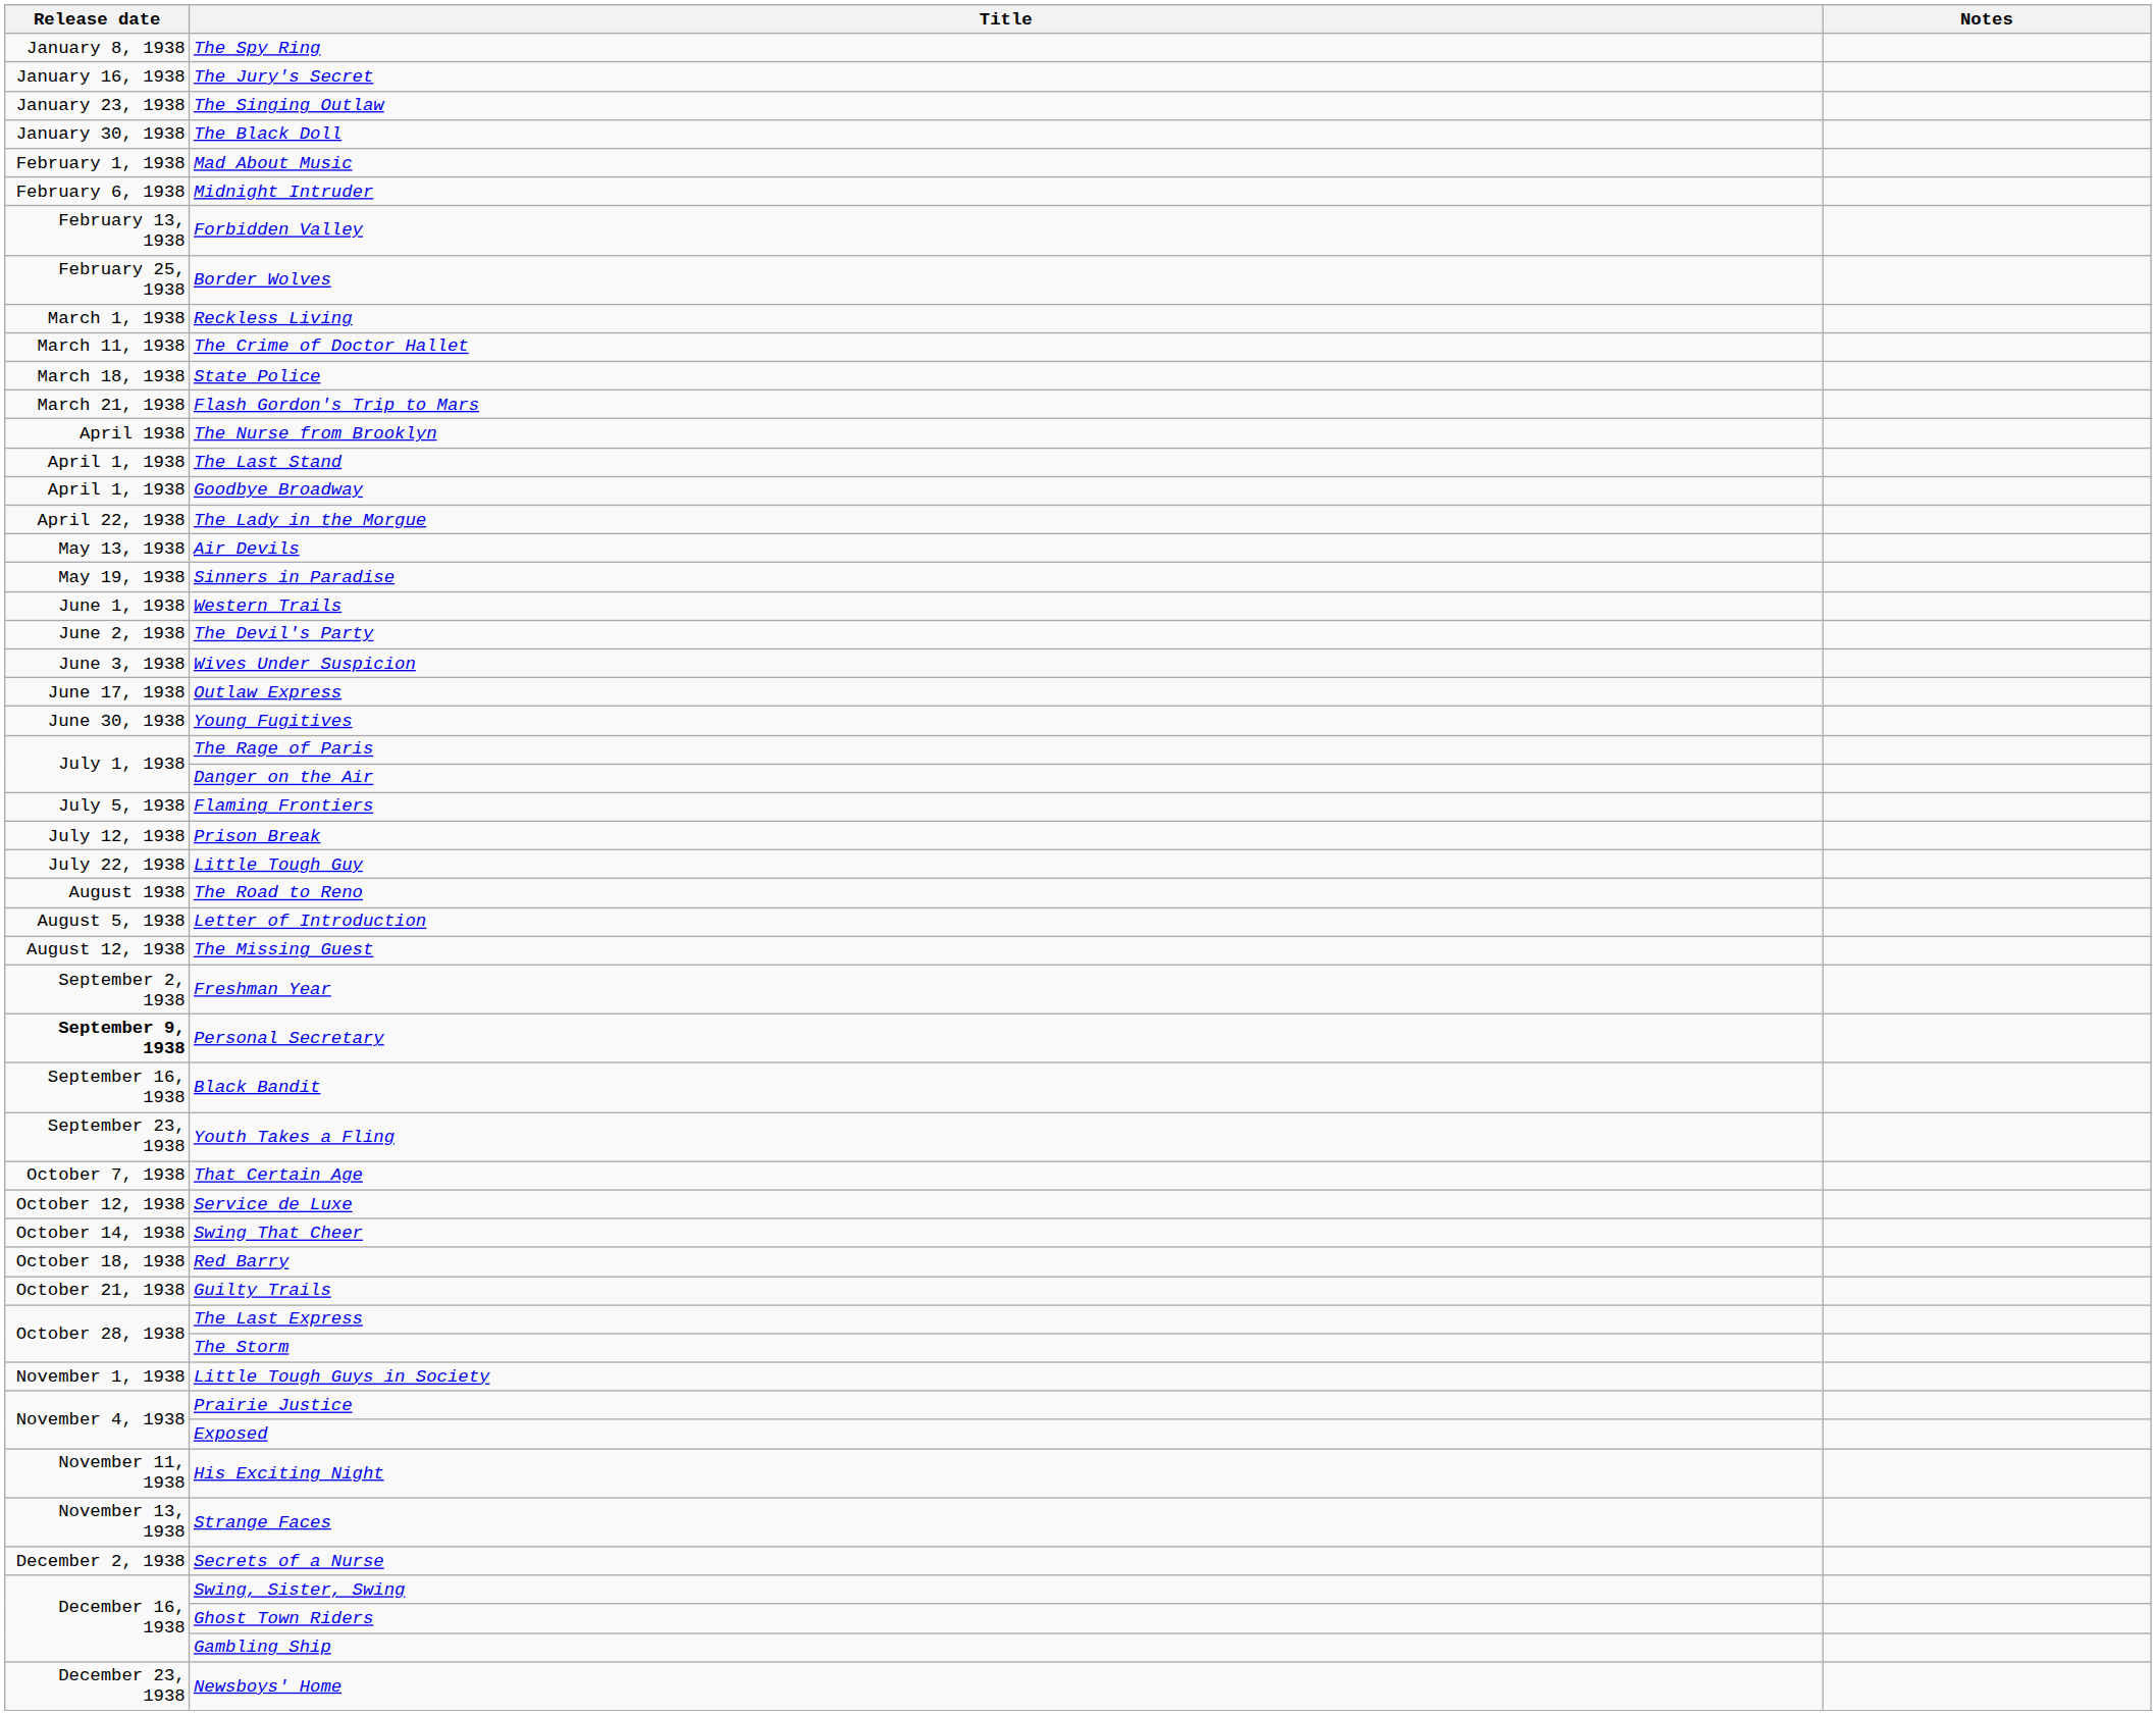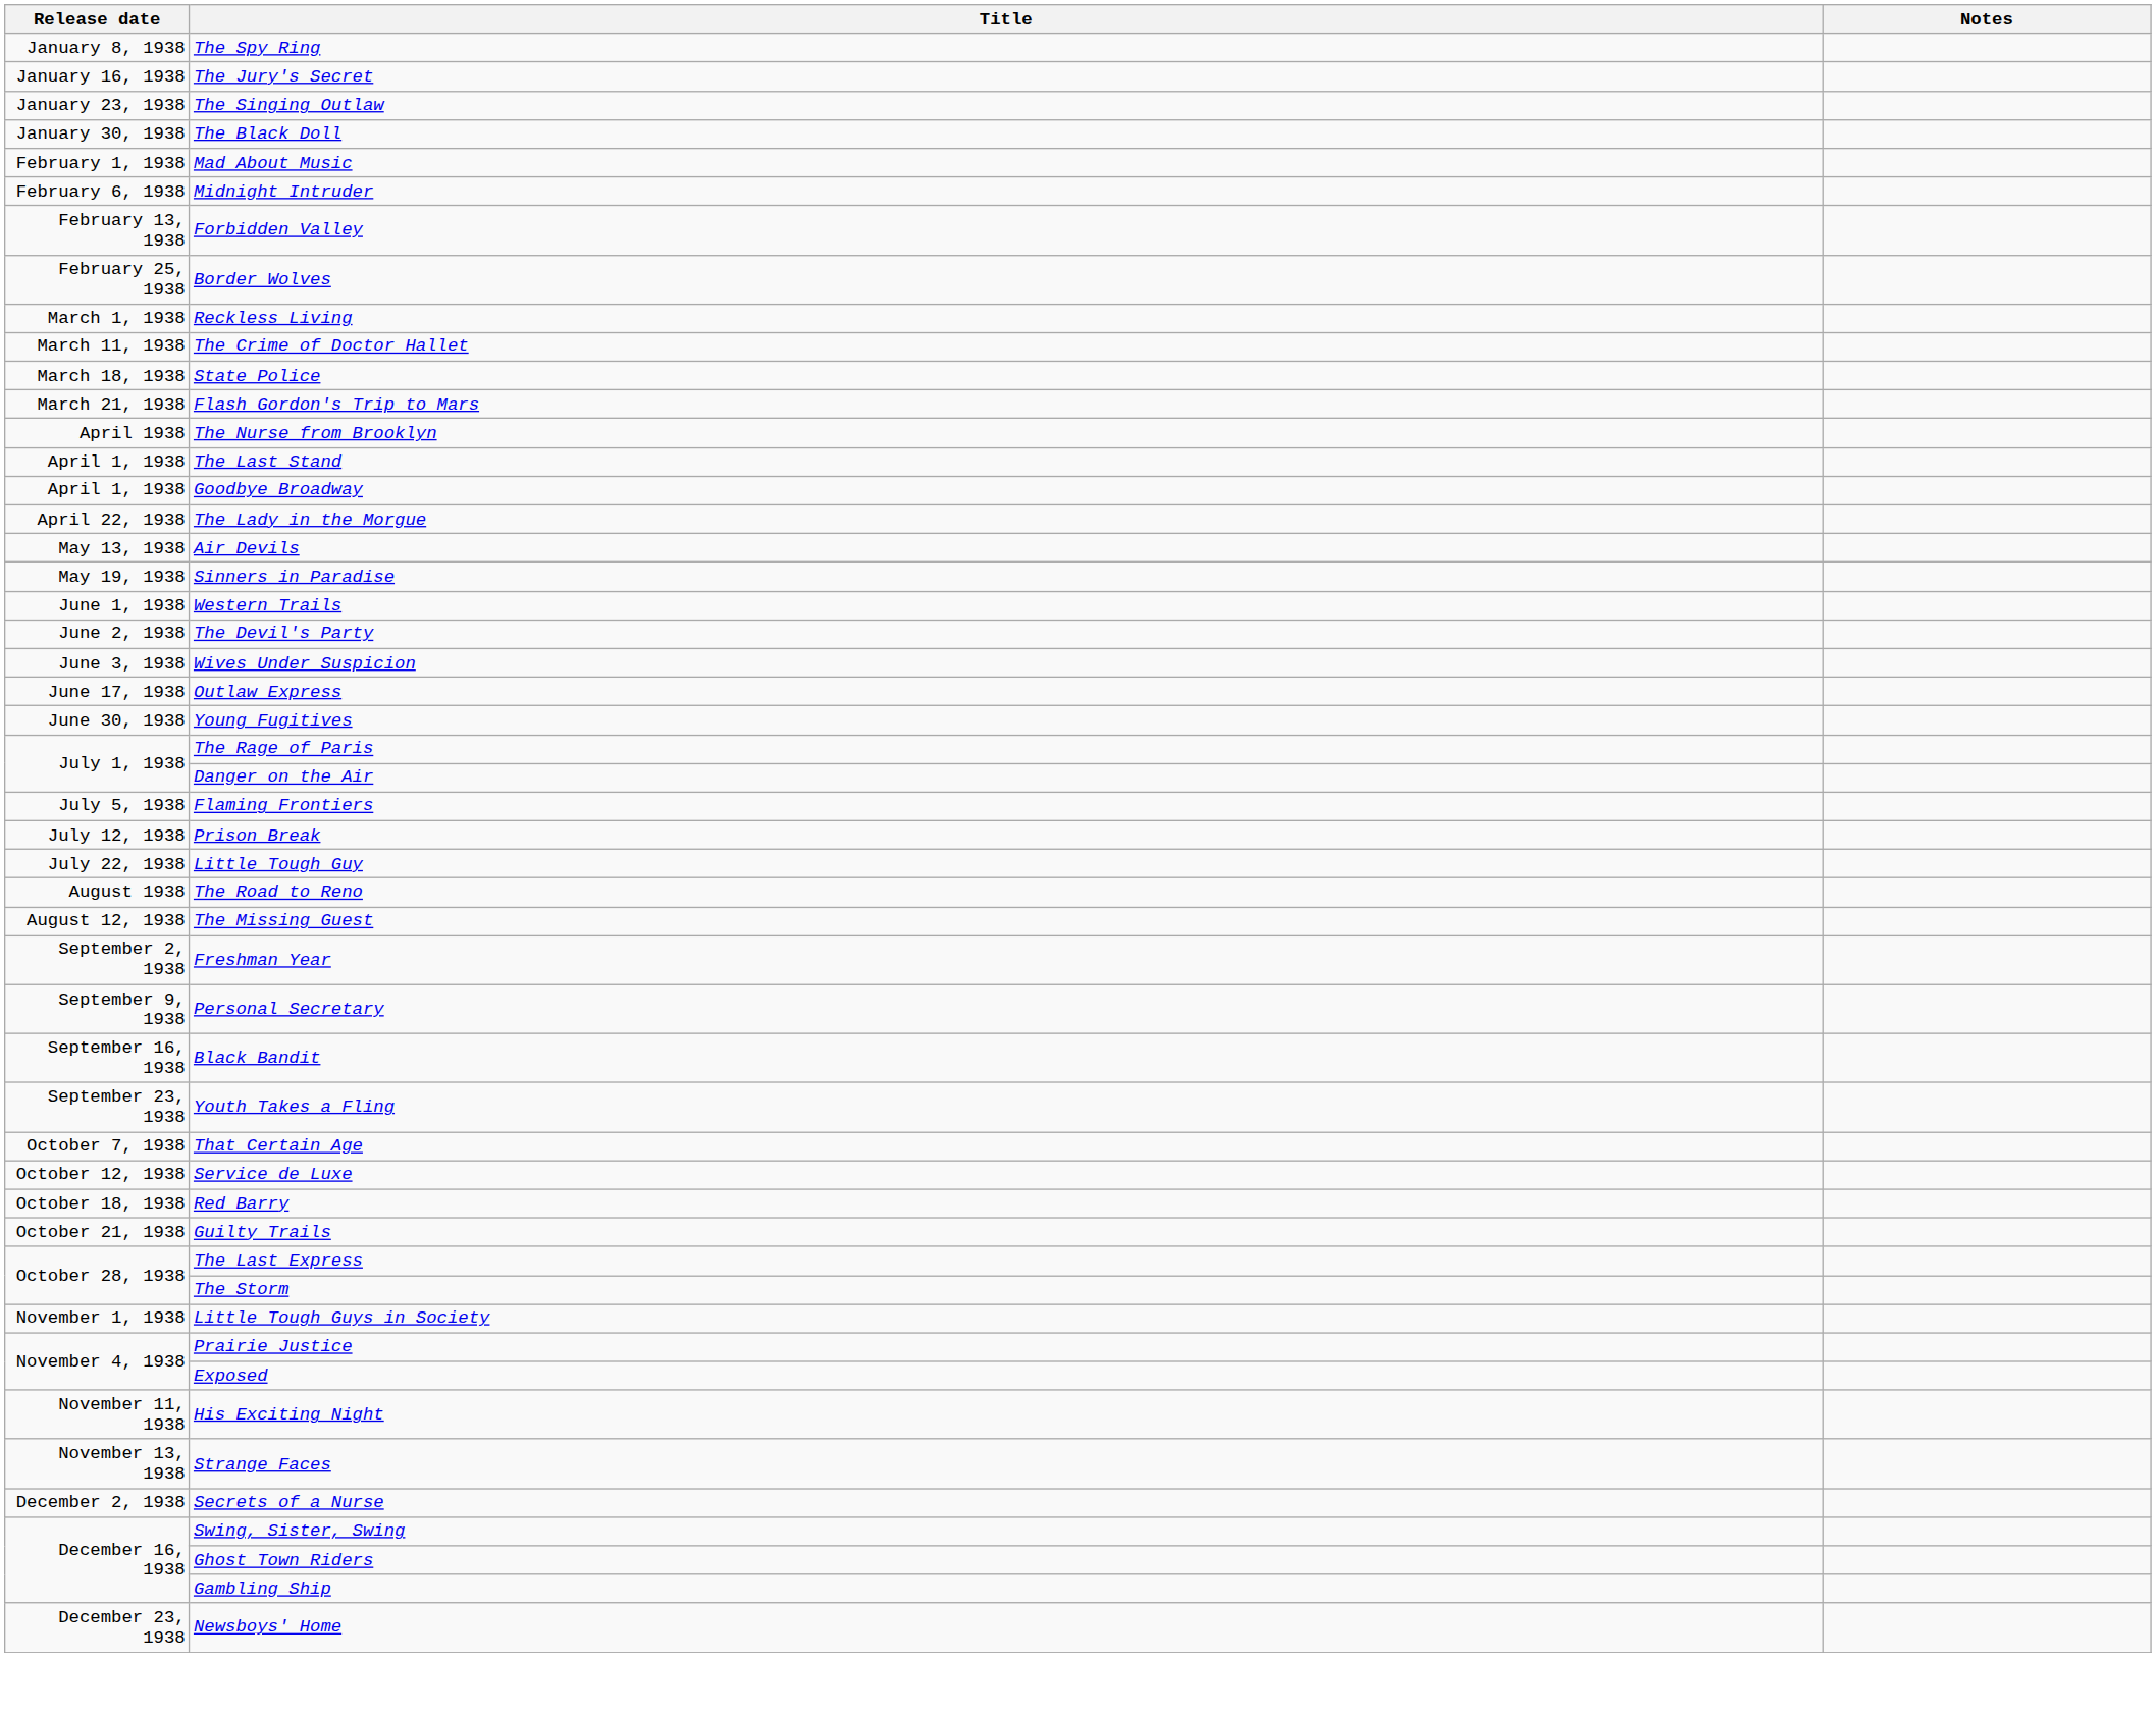- row: August 5, 1938 | Letter of Introduction
Personal Secretary | Release date: bold -> normal
- row: October 14, 1938 | Swing That Cheer
